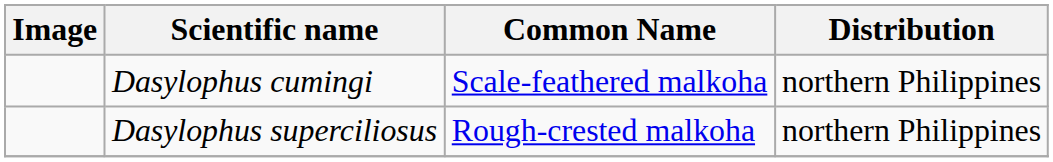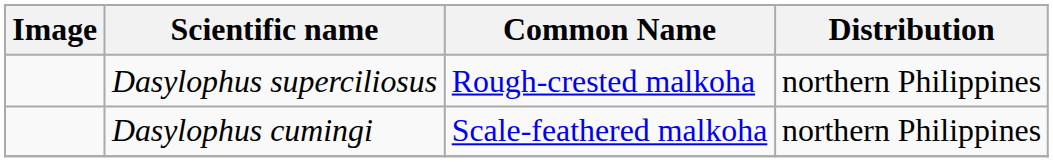rows swapped: Dasylophus superciliosus <-> Dasylophus cumingi
